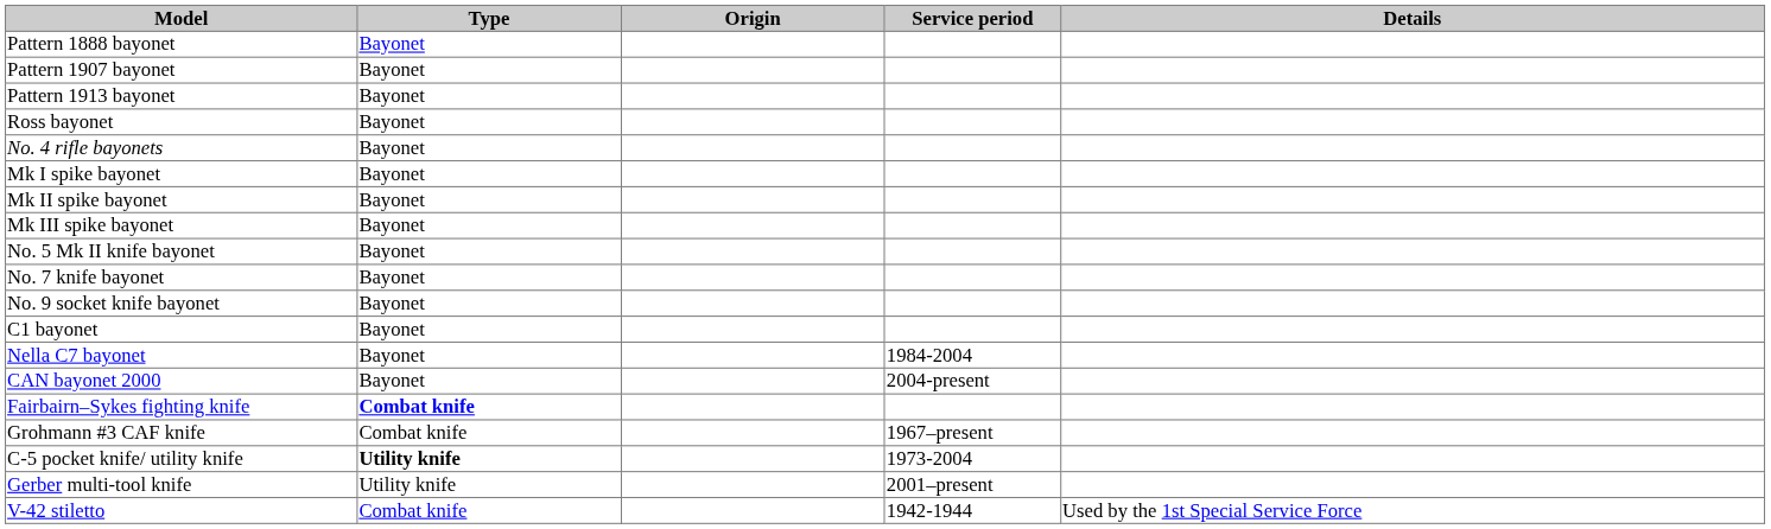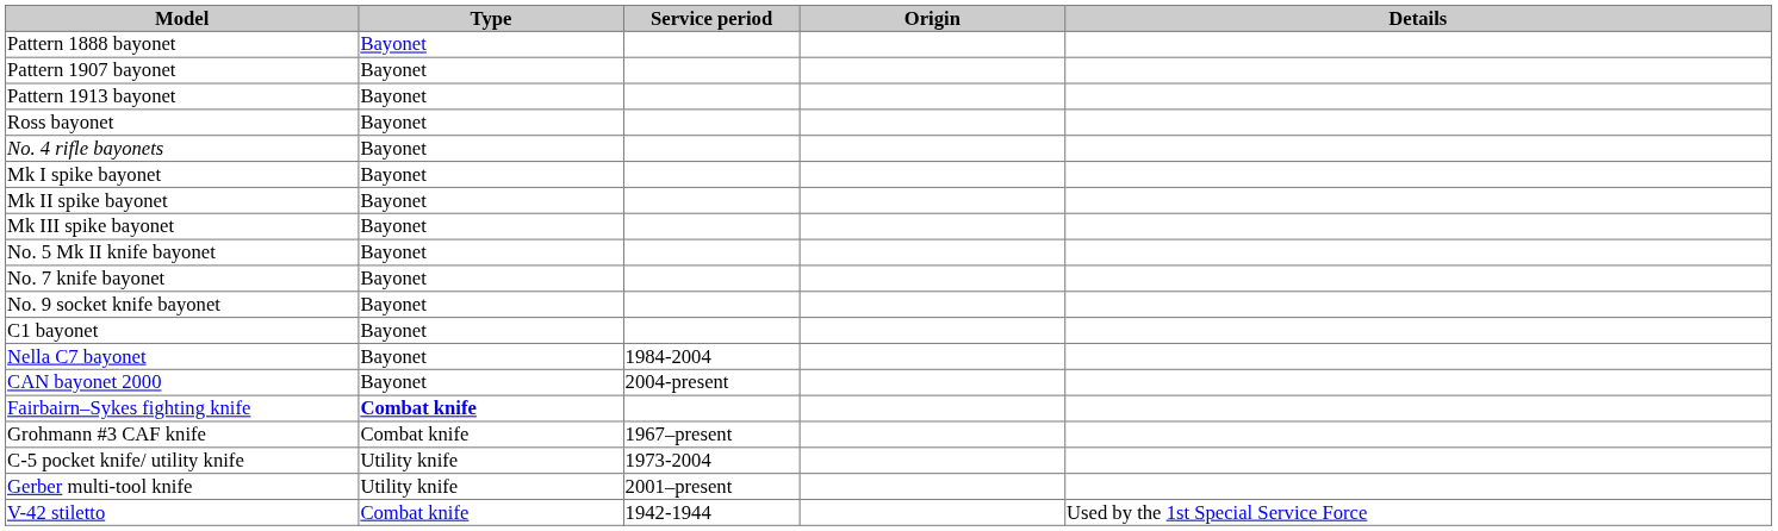columns swapped: Service period <-> Origin
C-5 pocket knife/ utility knife | Type: bold -> normal
